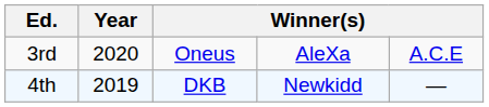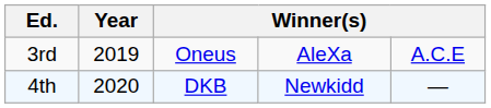3rd | Year: 2020 -> 2019
4th | Year: 2019 -> 2020
